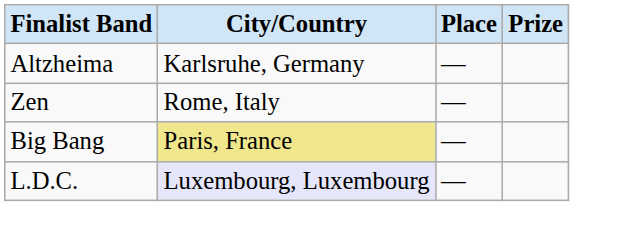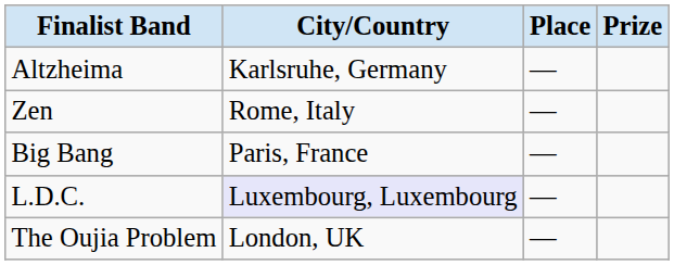Big Bang | City/Country: khaki background -> no background
+ row: The Oujia Problem | London, UK | —
